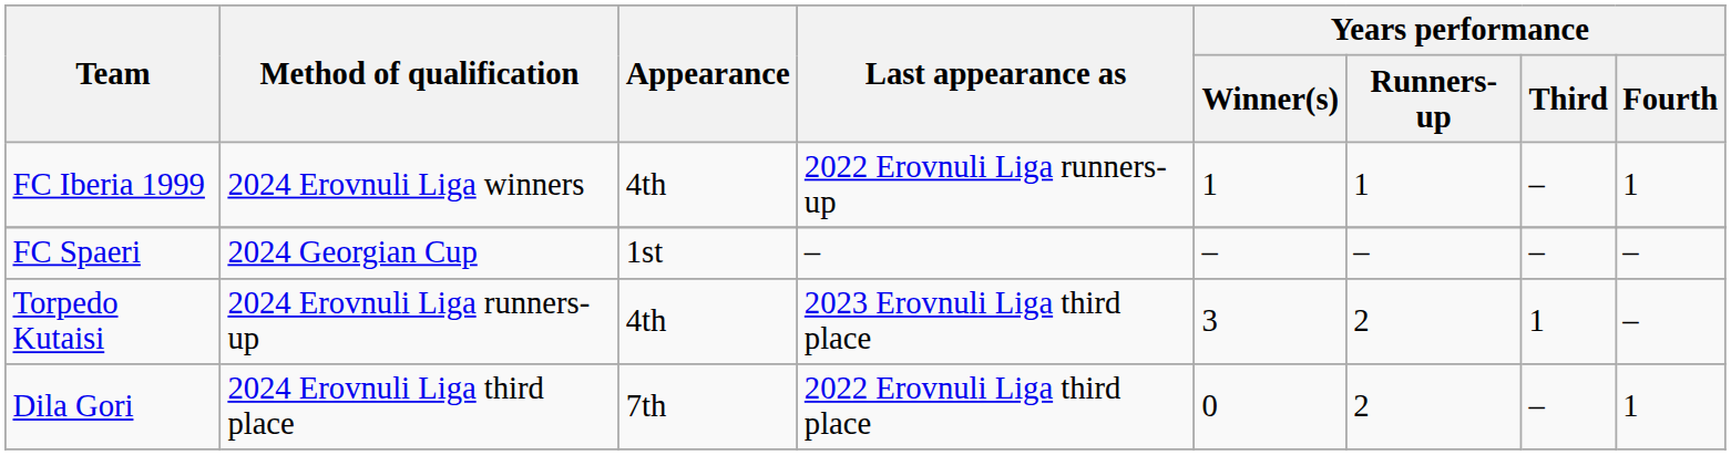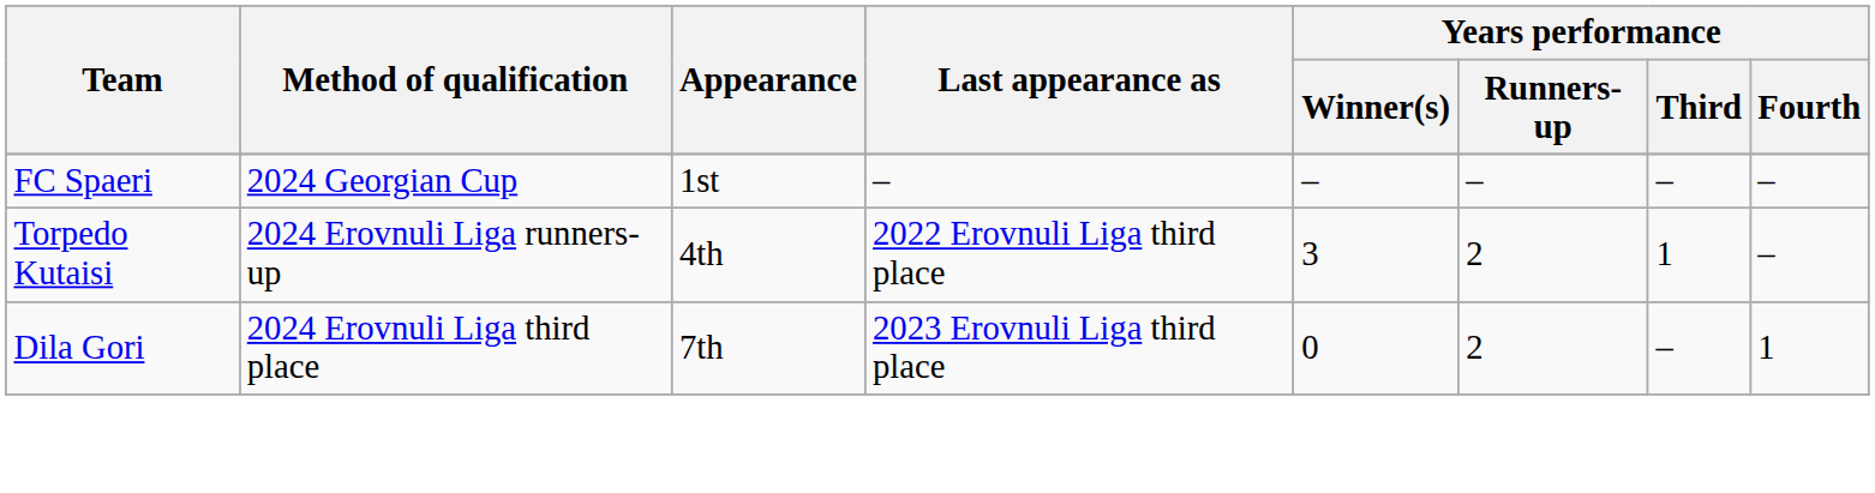- row: FC Iberia 1999 | 2024 Erovnuli Liga winners | 4th | 2022 Erovnuli Liga runners-up | 1 | 1 | – | 1
Torpedo Kutaisi | Last appearance as: 2023 Erovnuli Liga third place -> 2022 Erovnuli Liga third place
Dila Gori | Last appearance as: 2022 Erovnuli Liga third place -> 2023 Erovnuli Liga third place
